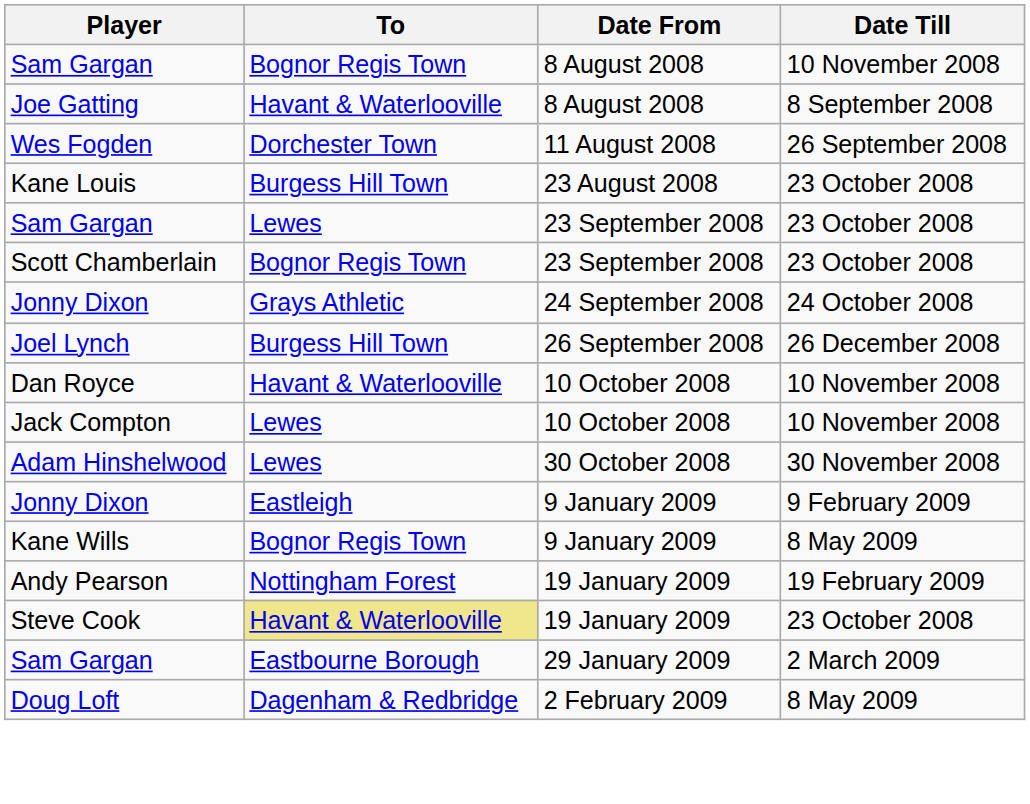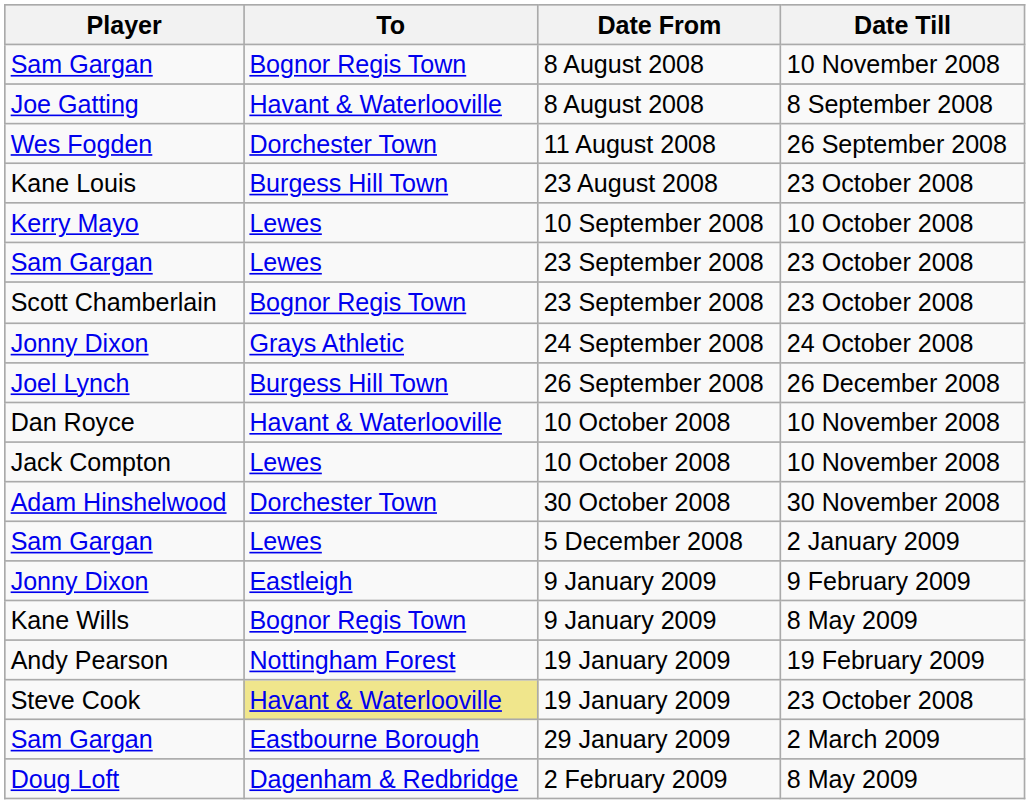+ row: Kerry Mayo | Lewes | 10 September 2008 | 10 October 2008
Adam Hinshelwood | To: Lewes -> Dorchester Town
+ row: Sam Gargan | Lewes | 5 December 2008 | 2 January 2009
